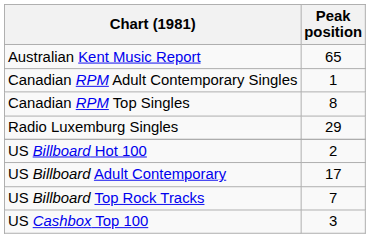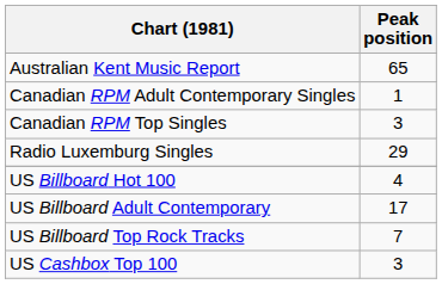Canadian RPM Top Singles | Peak position: 8 -> 3
US Billboard Hot 100 | Peak position: 2 -> 4
